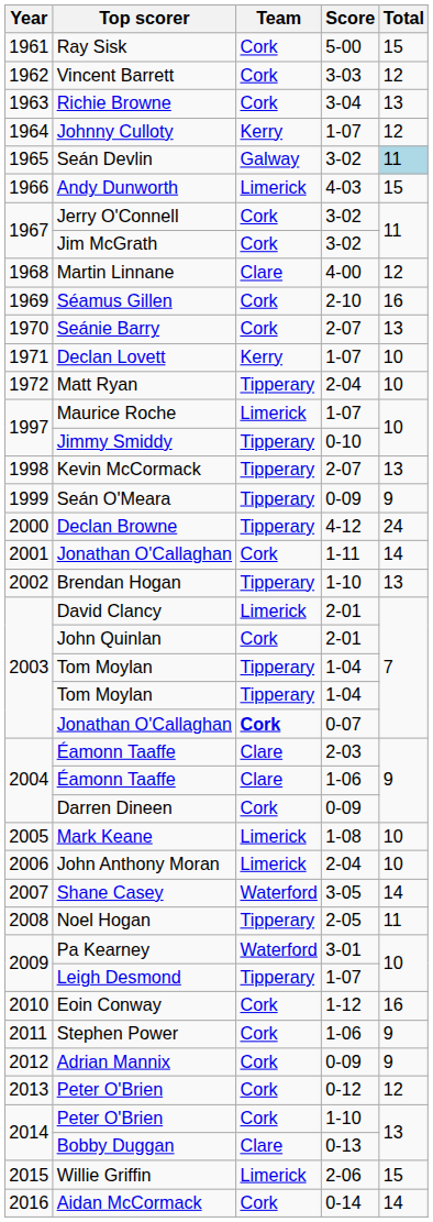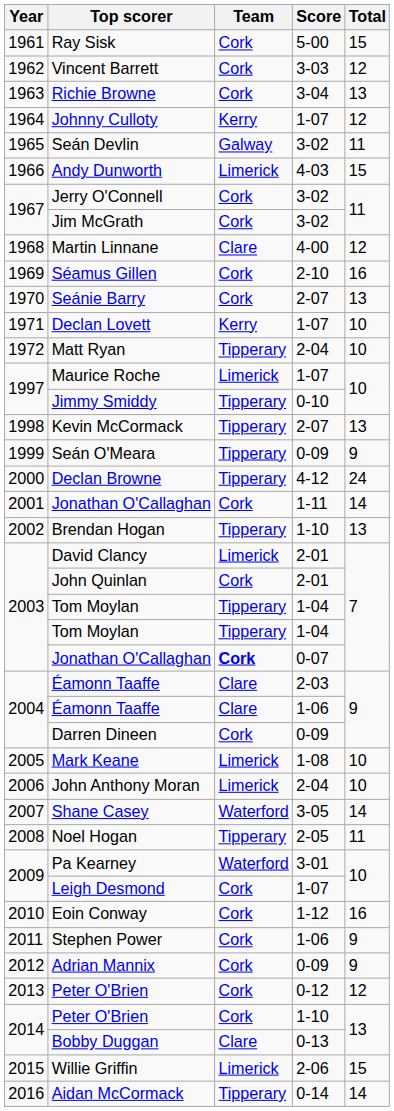Seán Devlin | Total: lightblue background -> no background
Leigh Desmond | Team: Tipperary -> Cork
Aidan McCormack | Team: Cork -> Tipperary
